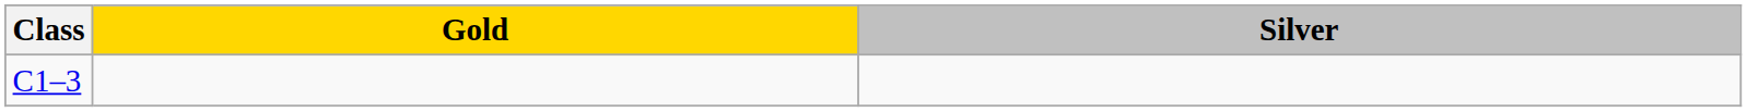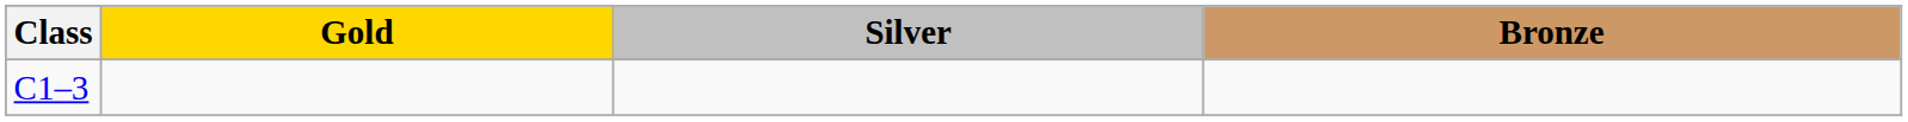+ column: Bronze
